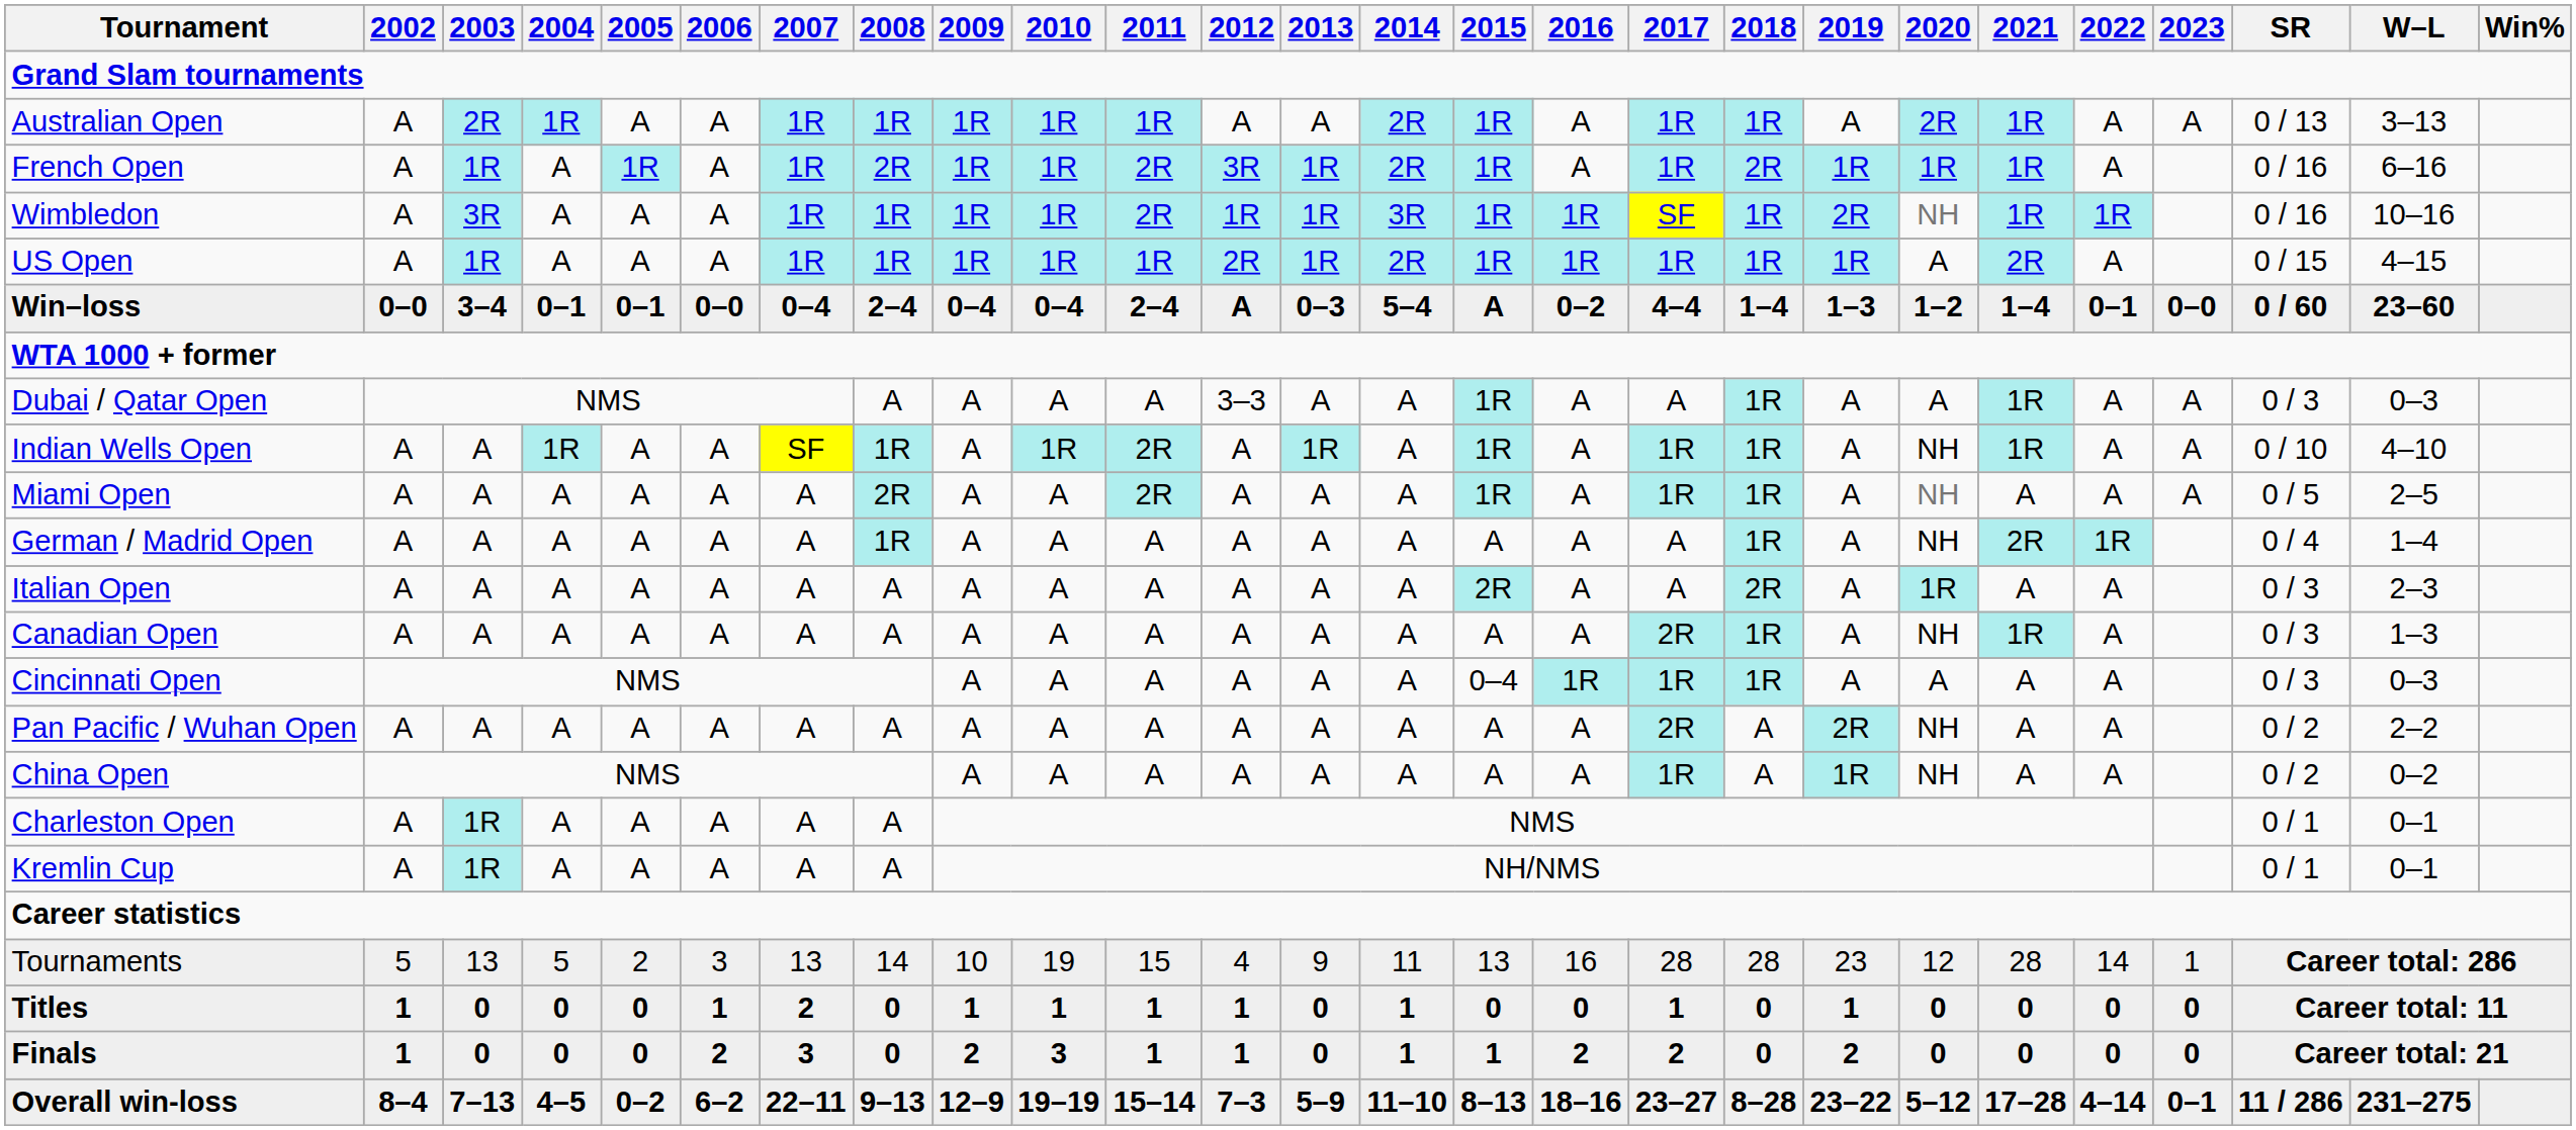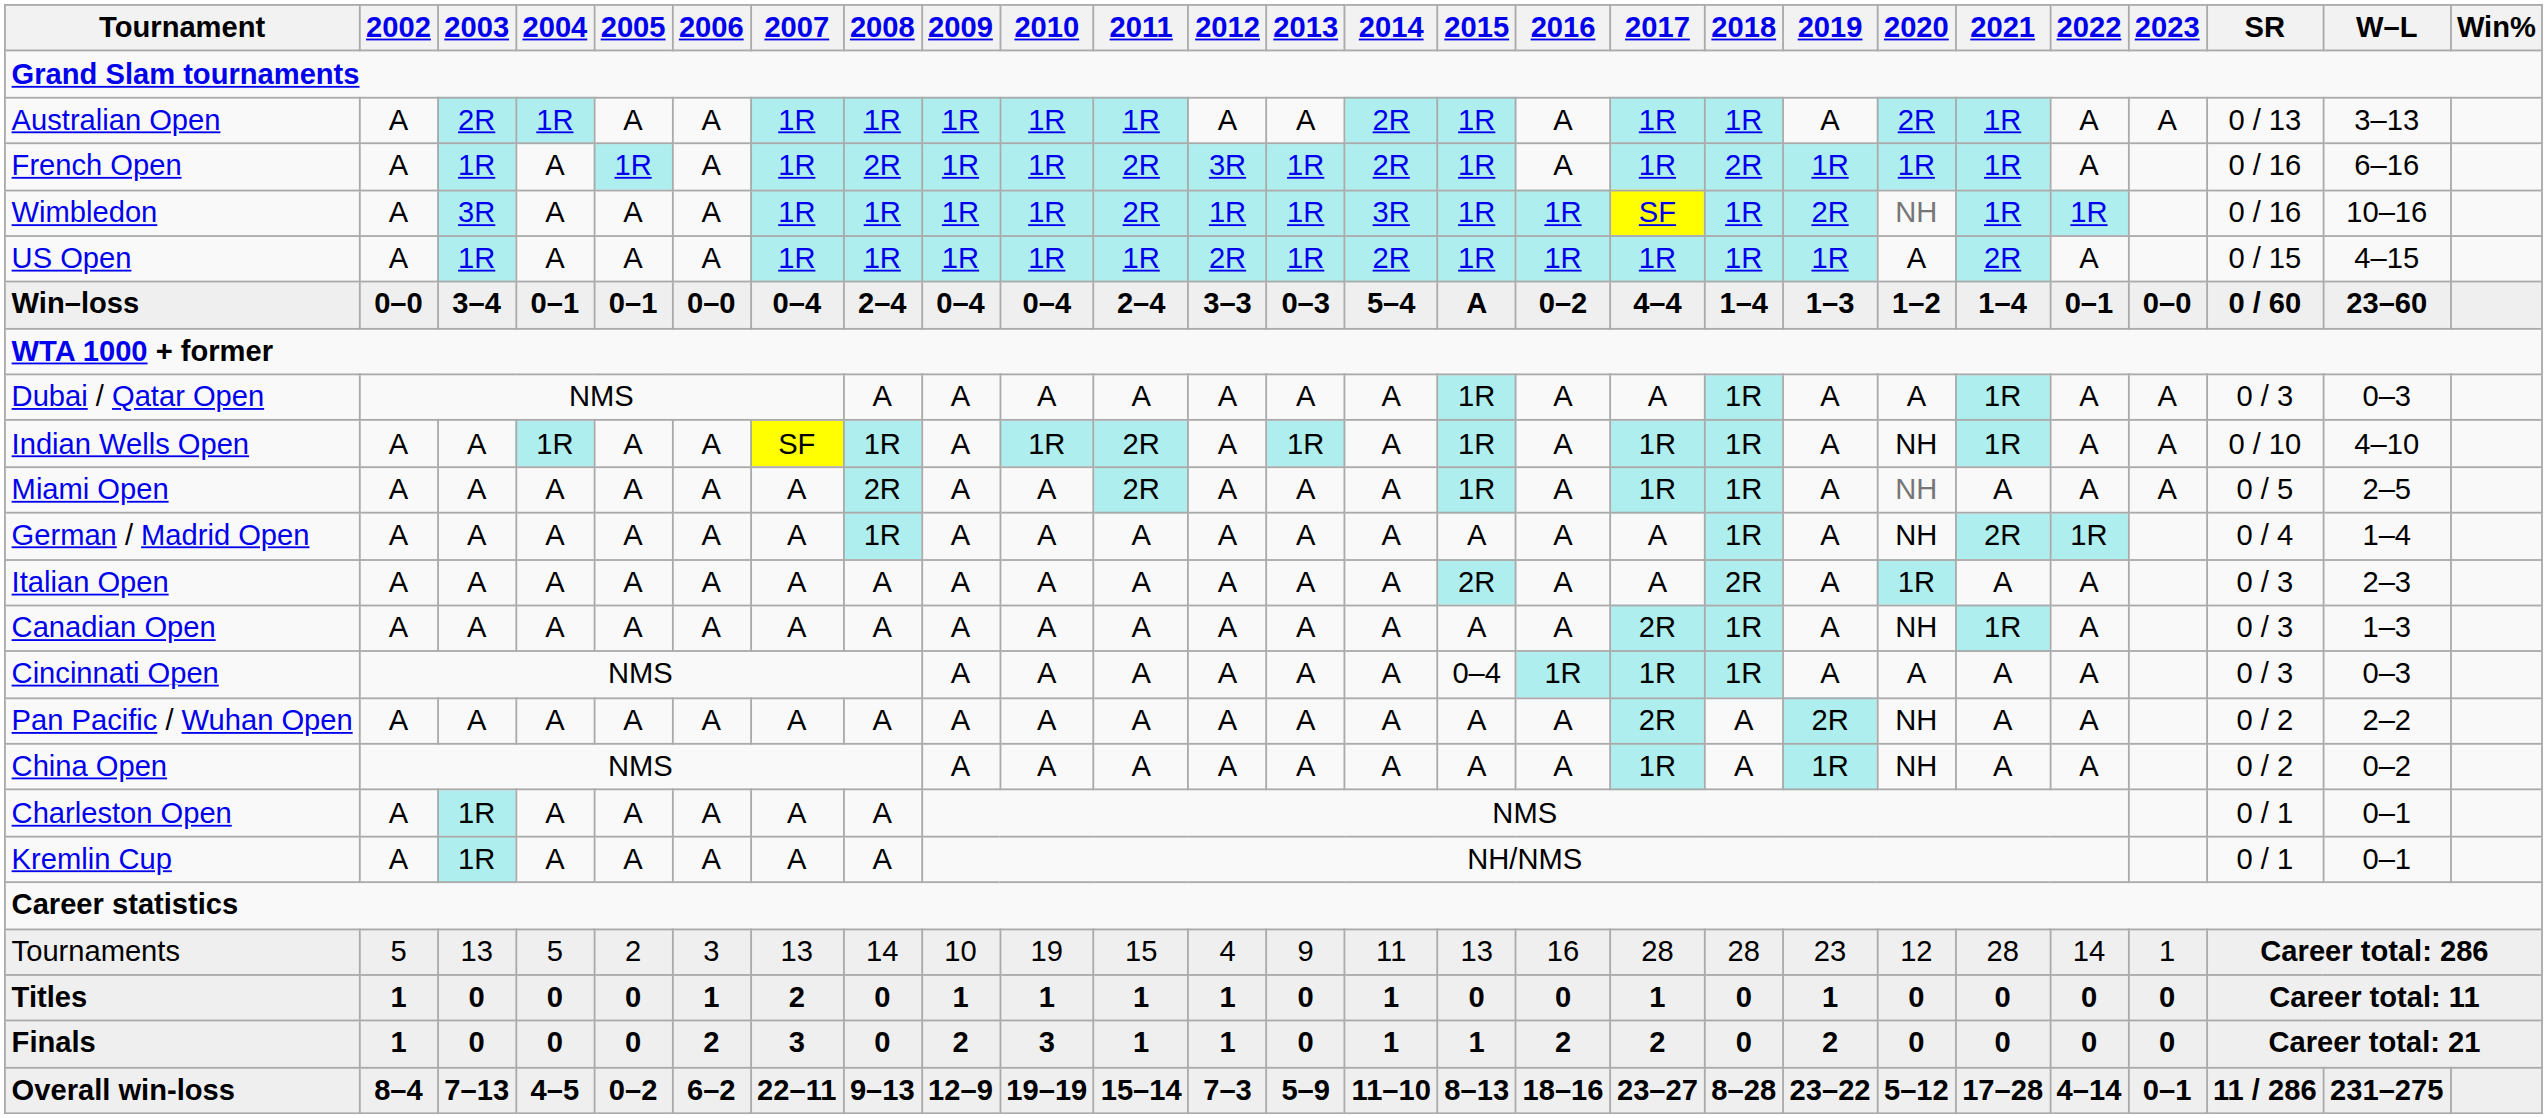Win–loss | 2012: A -> 3–3
Dubai / Qatar Open | 2012: 3–3 -> A
